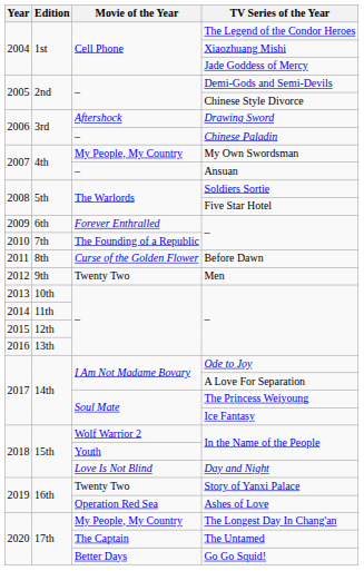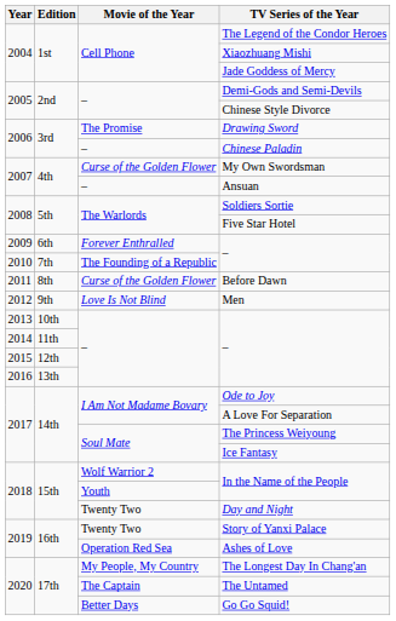Drawing Sword | Movie of the Year: Aftershock -> The Promise
My Own Swordsman | Movie of the Year: My People, My Country -> Curse of the Golden Flower
Men | Movie of the Year: Twenty Two -> Love Is Not Blind
Day and Night | Movie of the Year: Love Is Not Blind -> Twenty Two
